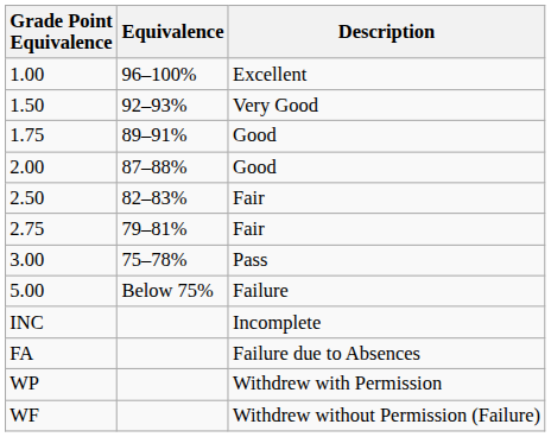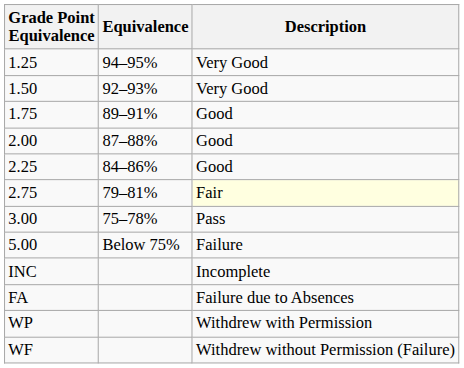- row: 1.00 | 96–100% | Excellent
+ row: 1.25 | 94–95% | Very Good
+ row: 2.25 | 84–86% | Good
- row: 2.50 | 82–83% | Fair
2.75 | Description: no background -> lightyellow background
